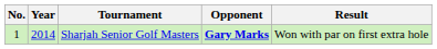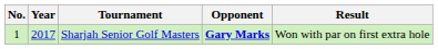Sharjah Senior Golf Masters | Year: 2014 -> 2017
